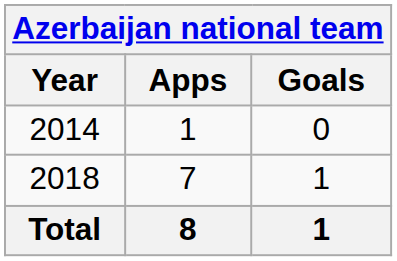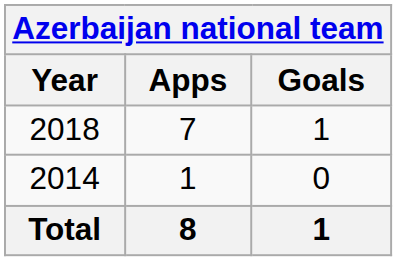rows swapped: 2014 <-> 2018
